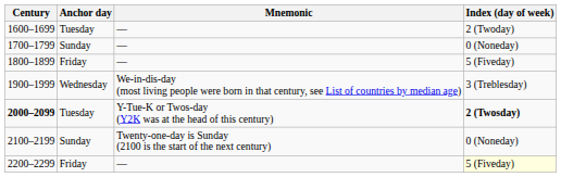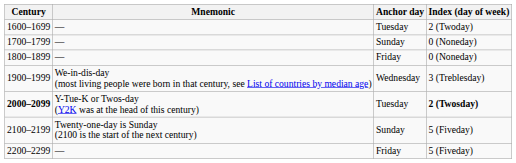columns swapped: Anchor day <-> Mnemonic
1800–1899 | Index (day of week): 5 (Fiveday) -> 0 (Noneday)
2100–2199 | Index (day of week): 0 (Noneday) -> 5 (Fiveday)
2200–2299 | Index (day of week): lightyellow background -> no background
